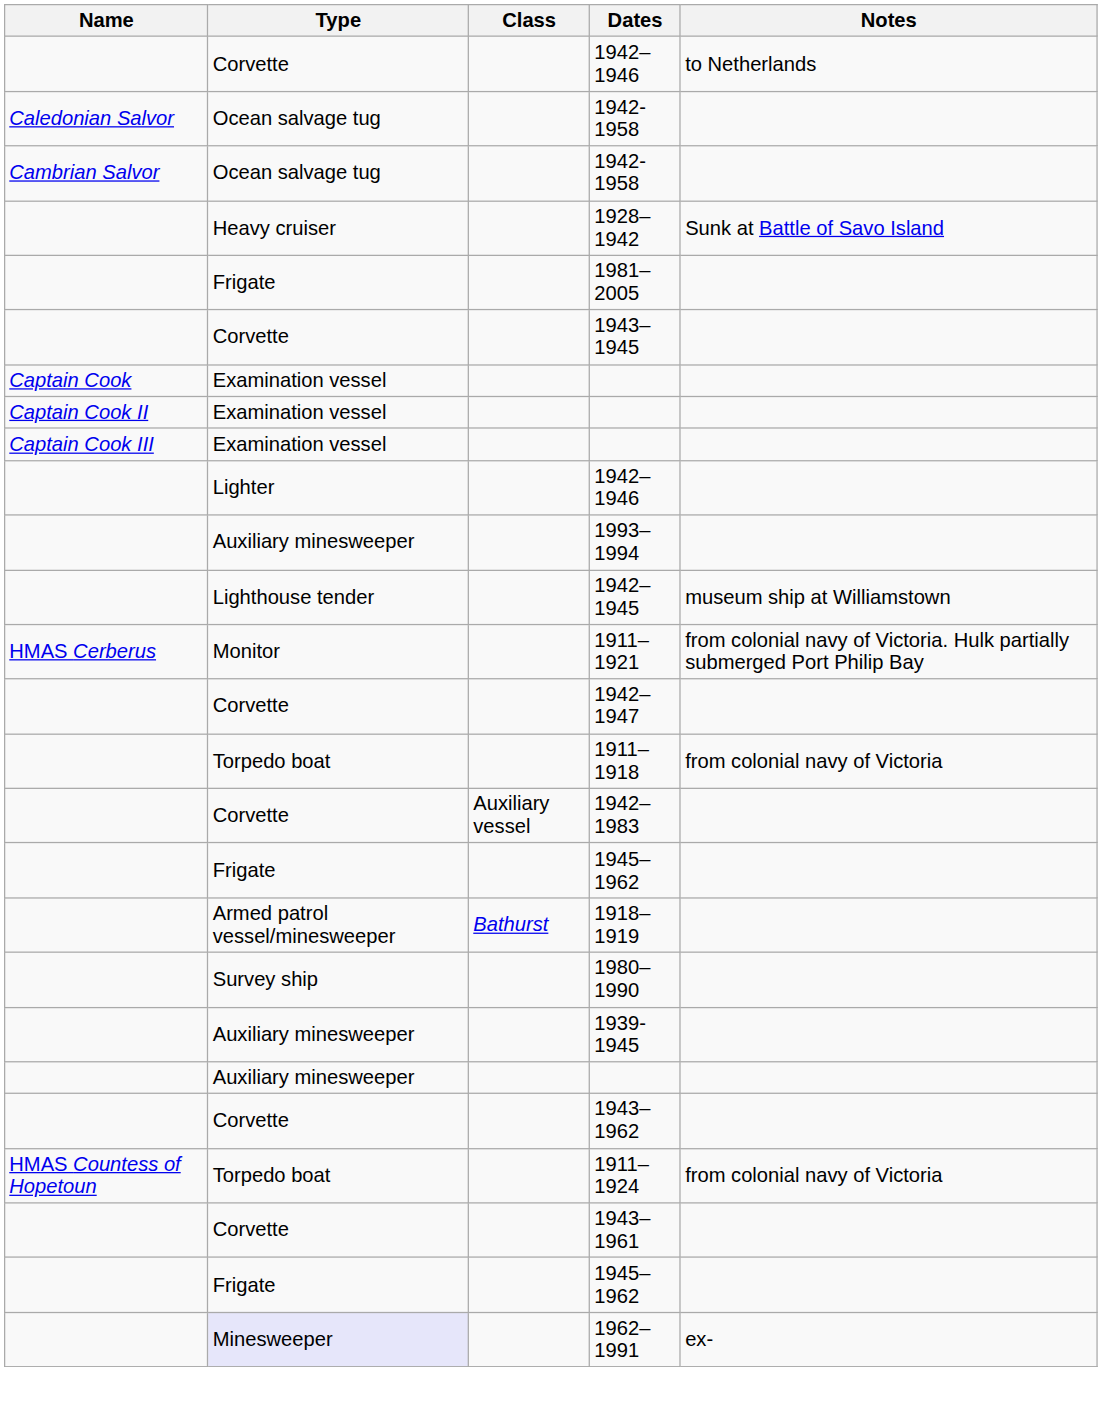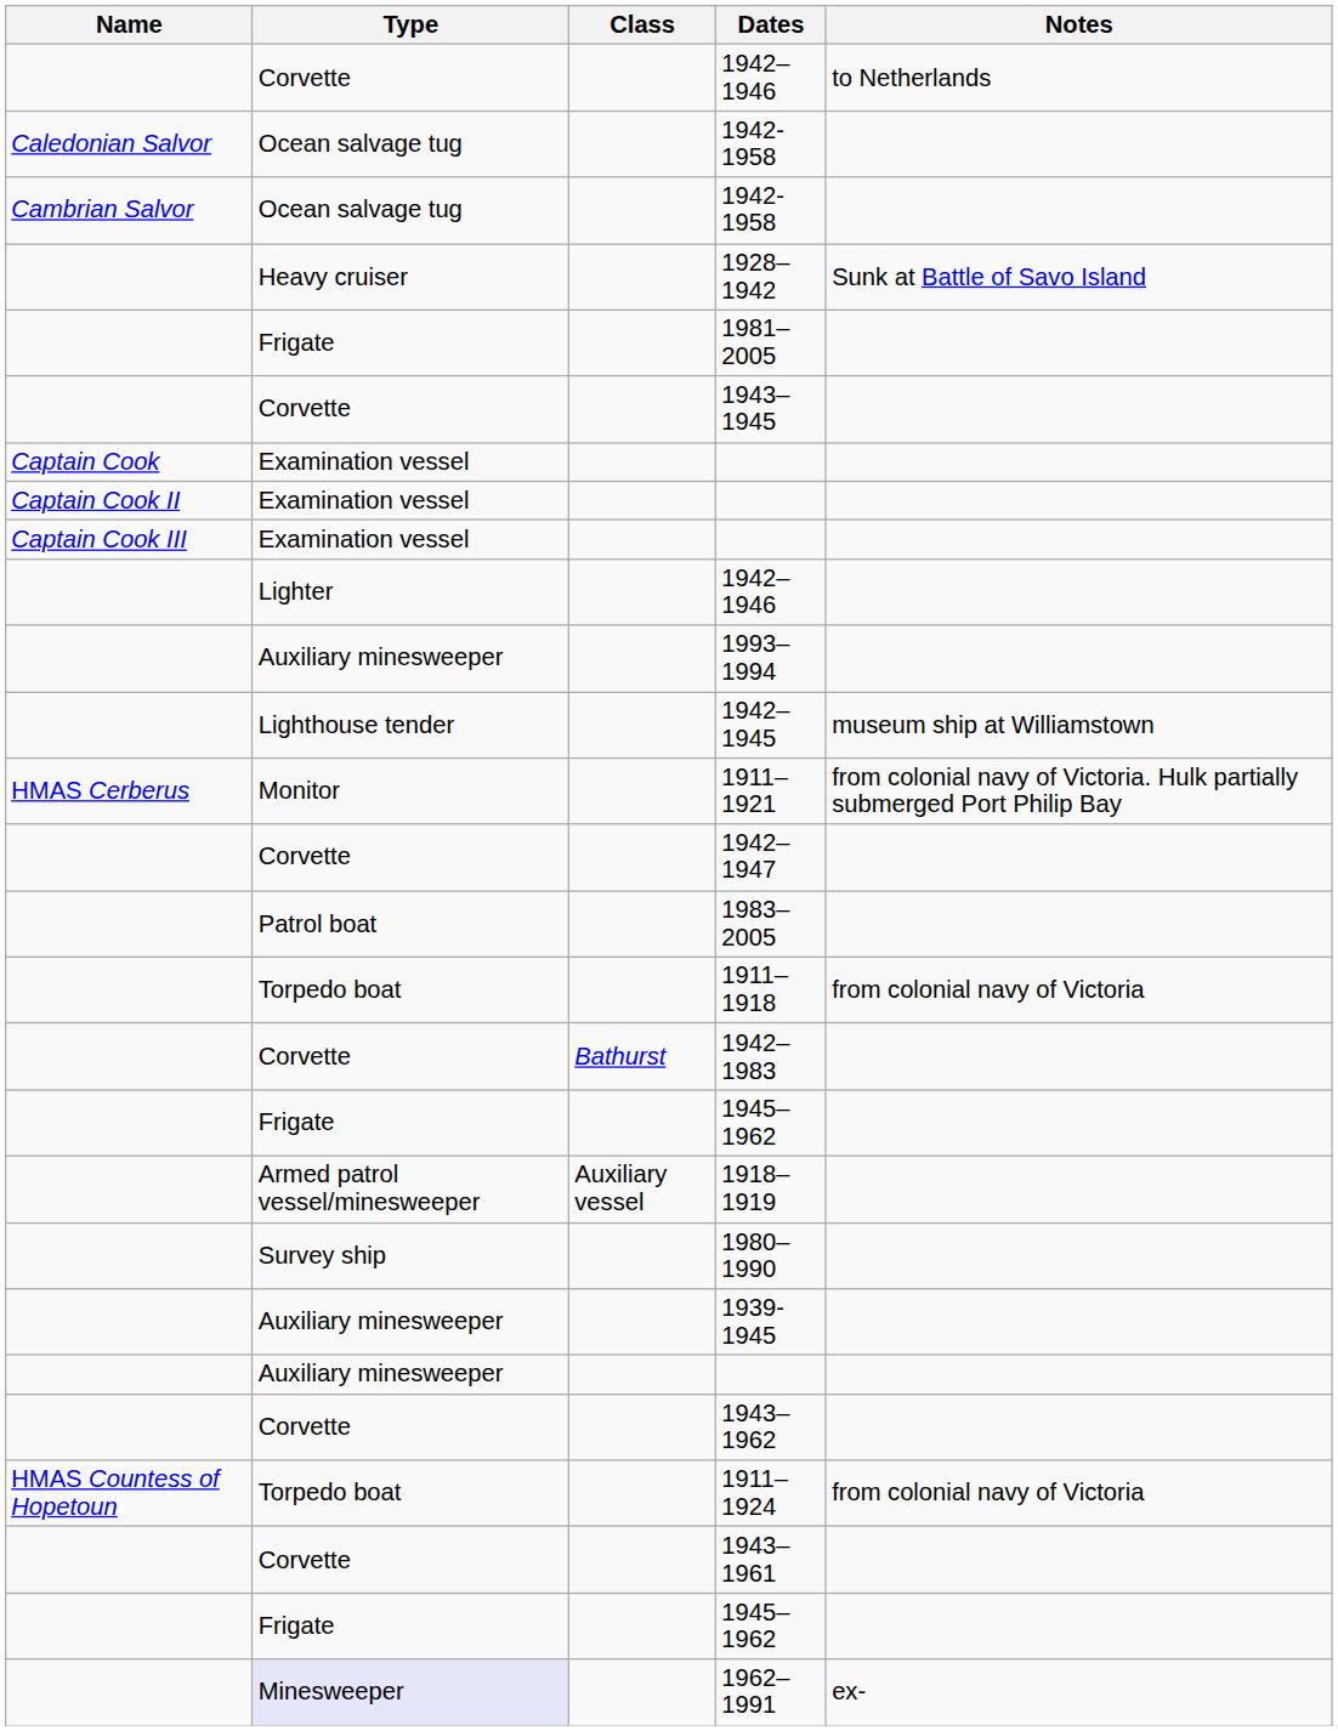+ row: Patrol boat | 1983–2005
1942–1983 | Class: Auxiliary vessel -> Bathurst
1918–1919 | Class: Bathurst -> Auxiliary vessel
